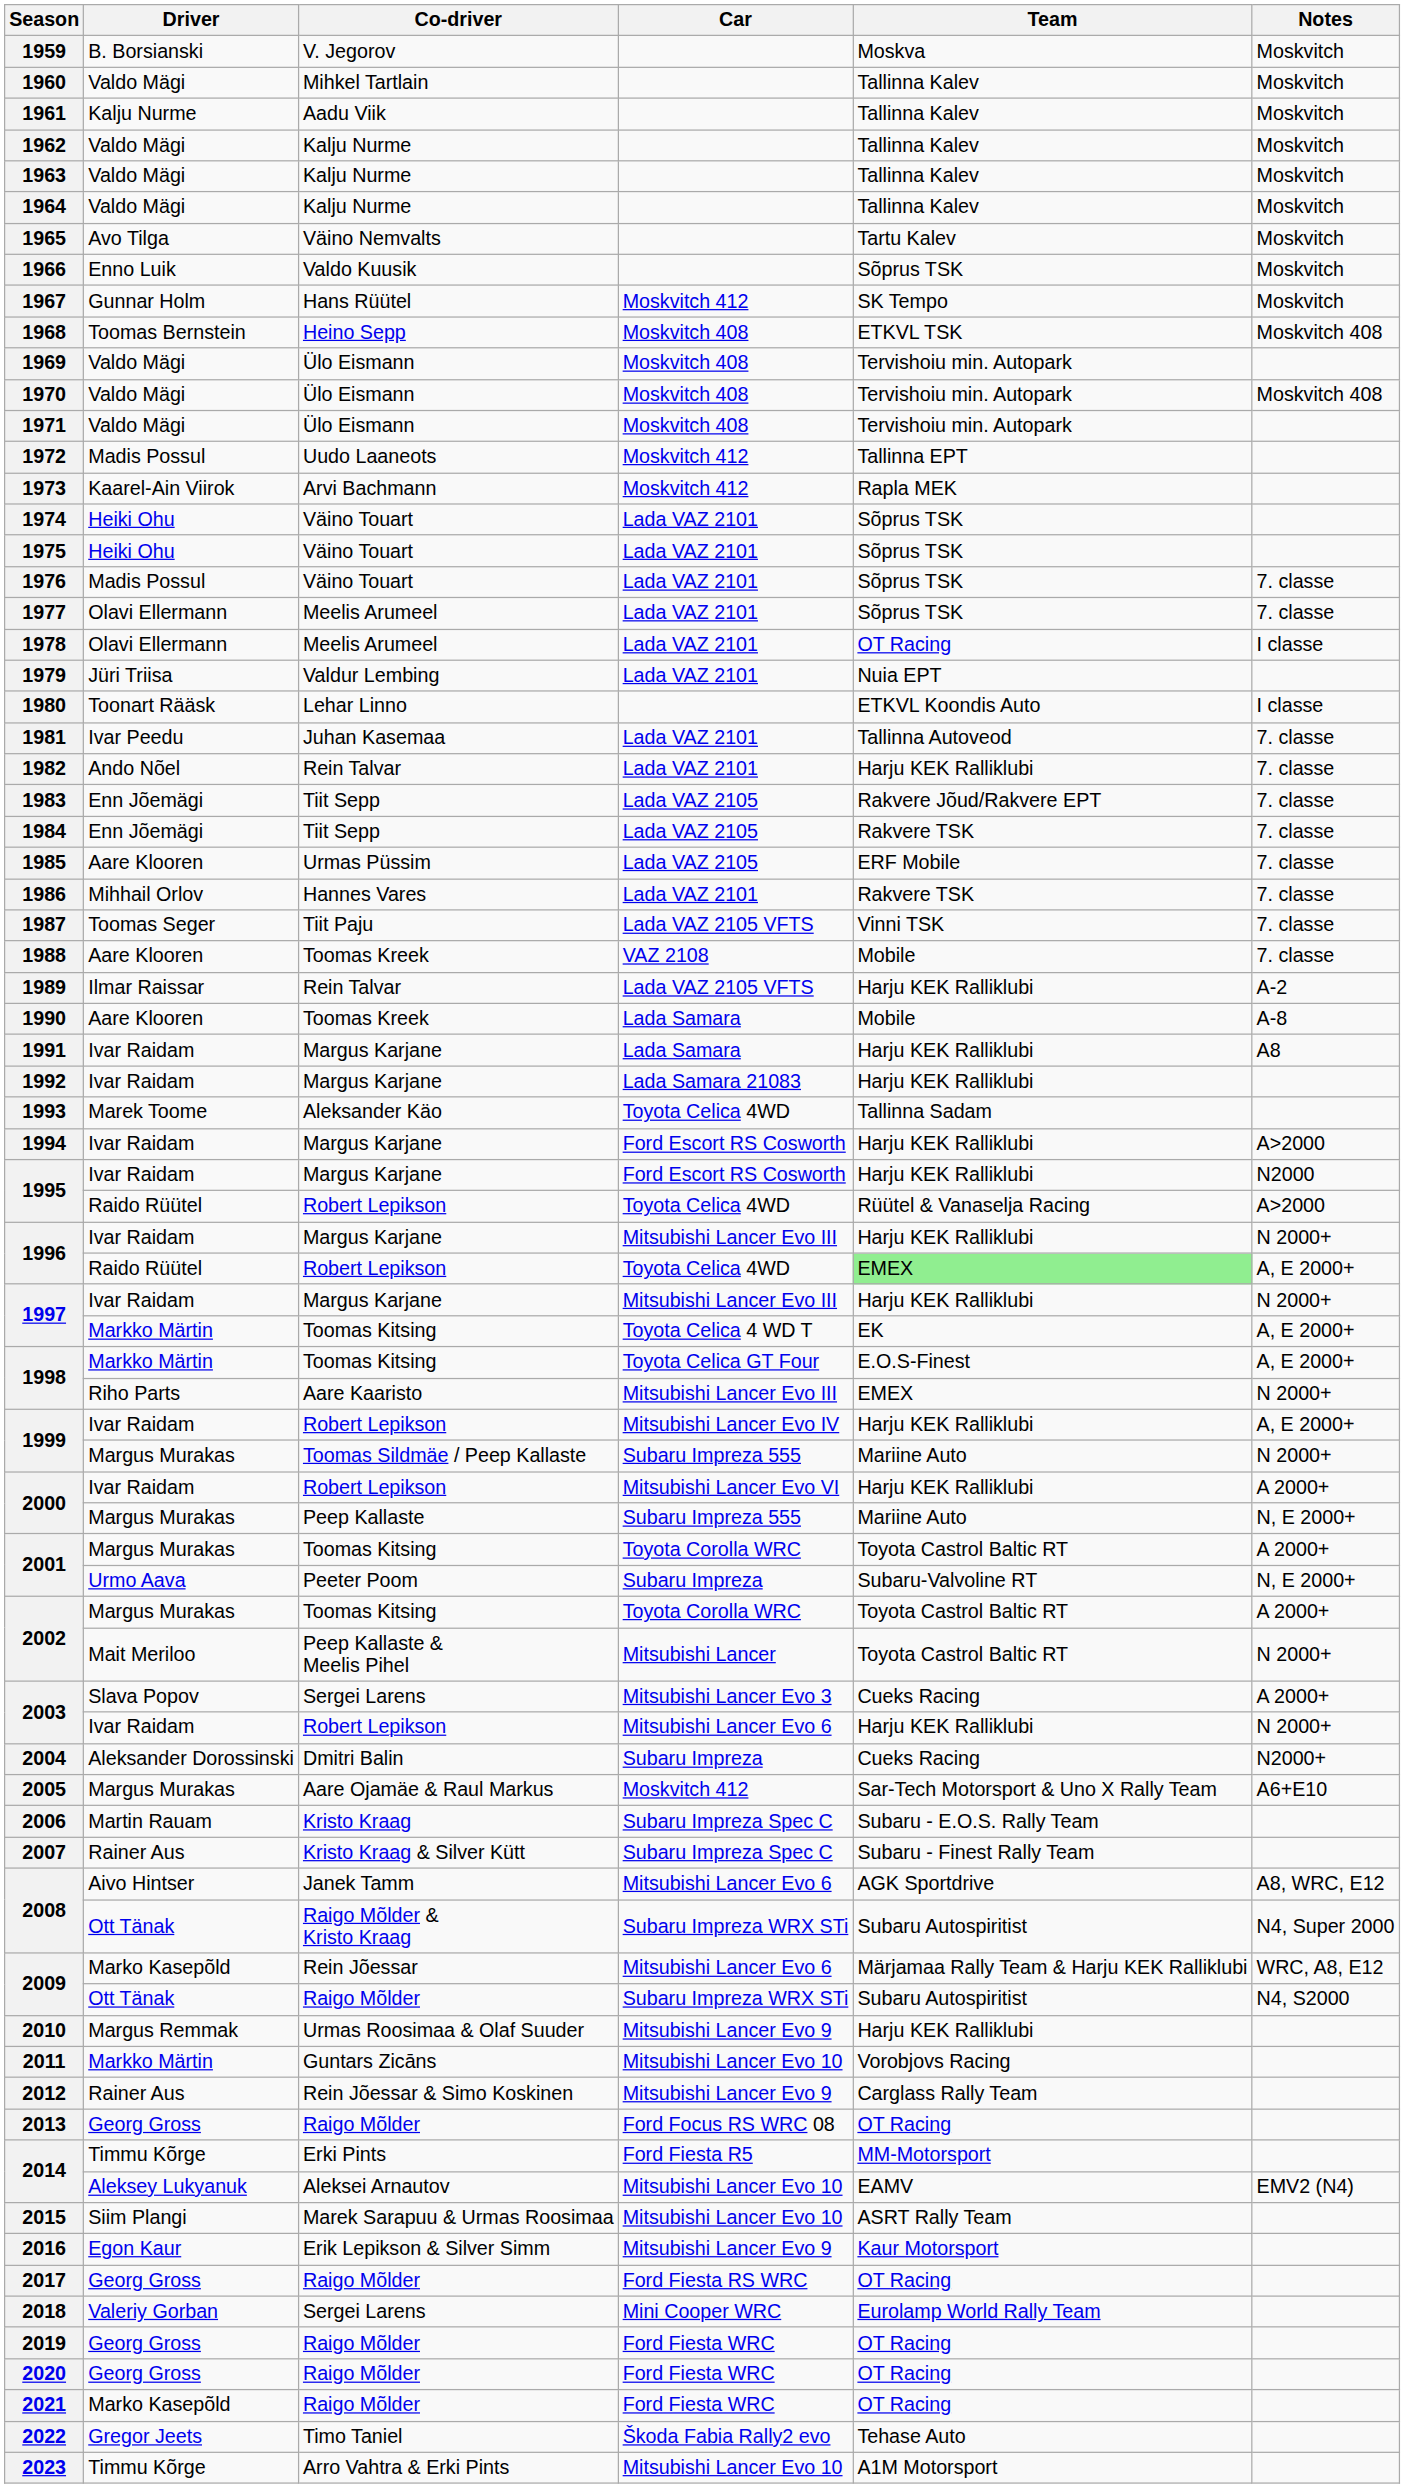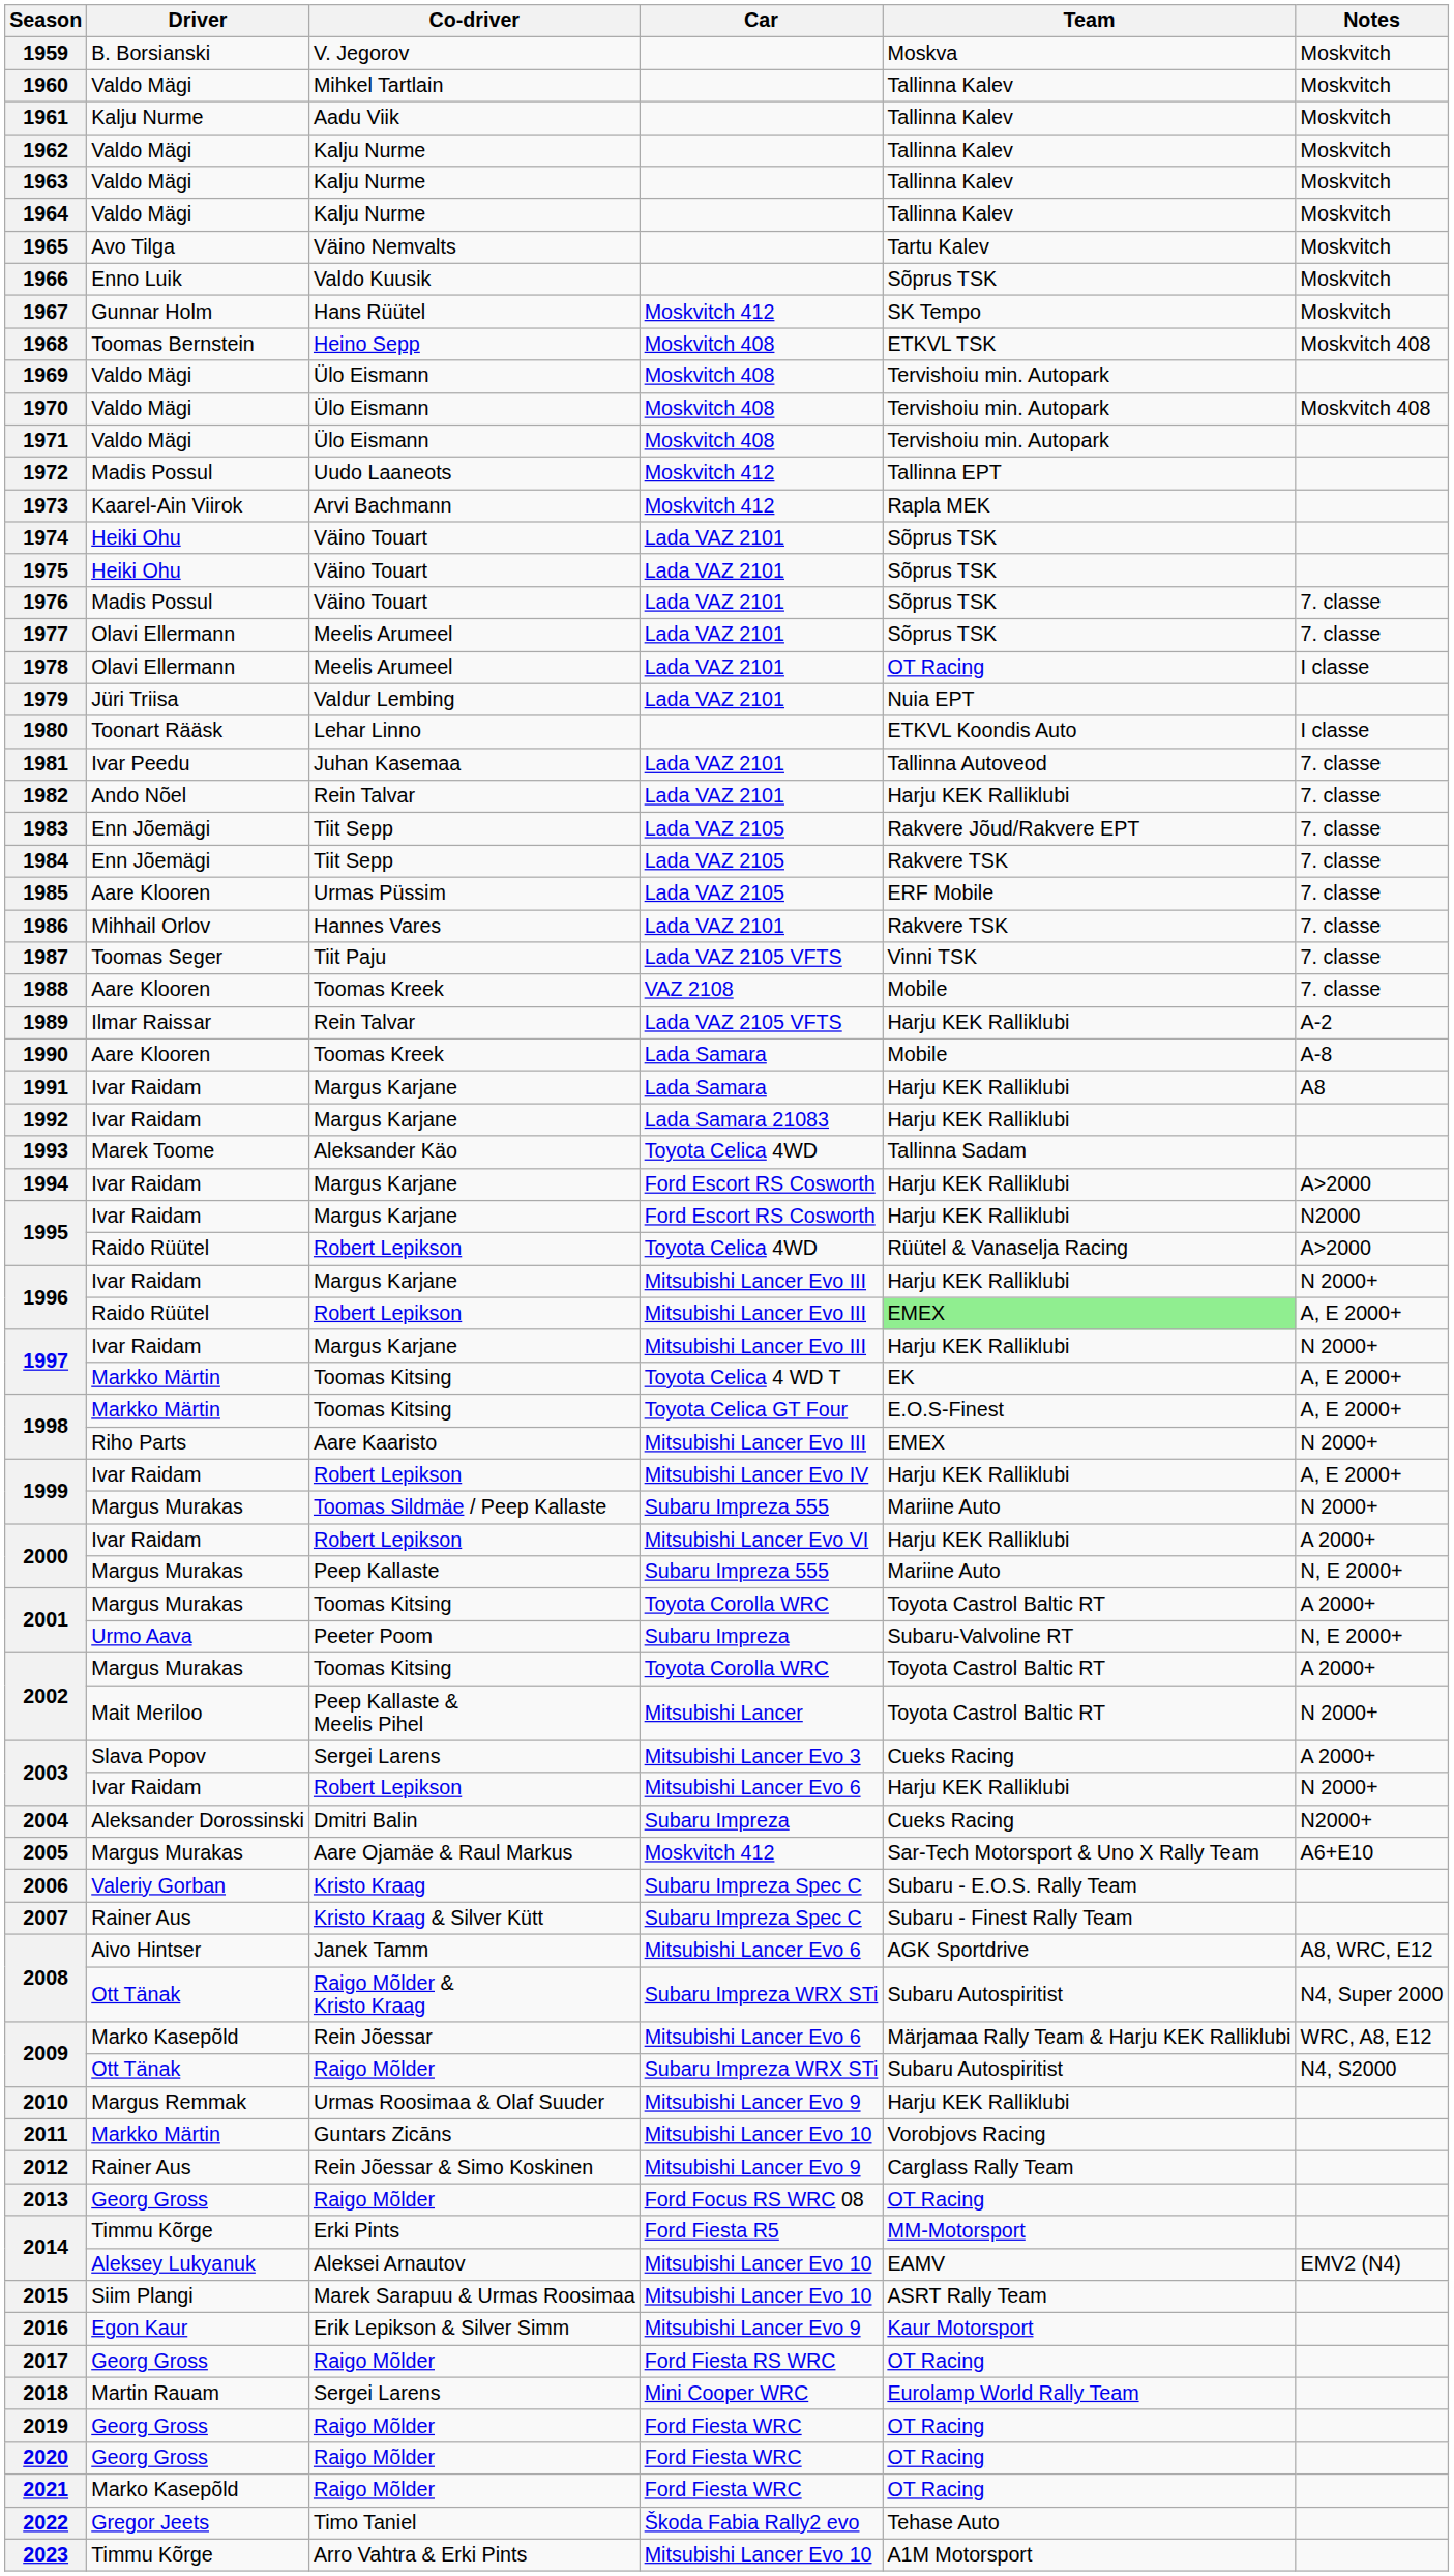1996 / Robert Lepikson | Car: Toyota Celica 4WD -> Mitsubishi Lancer Evo III
2006 | Driver: Martin Rauam -> Valeriy Gorban
2018 | Driver: Valeriy Gorban -> Martin Rauam
